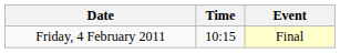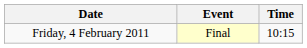columns swapped: Time <-> Event
